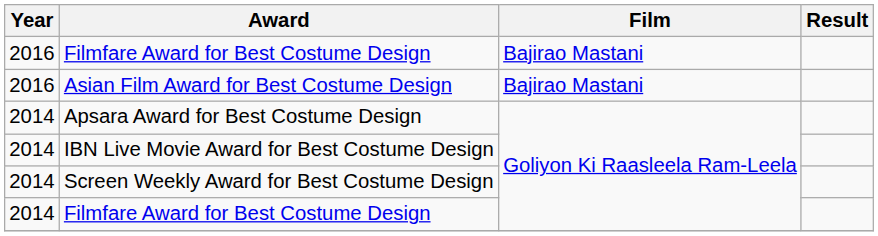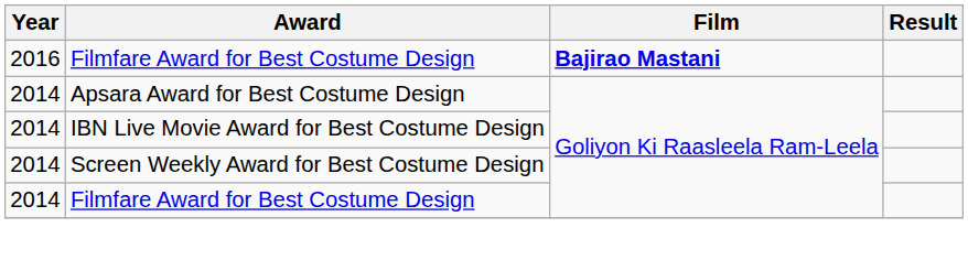2016 / Filmfare Award for Best Costume Design | Film: normal -> bold
- row: 2016 | Asian Film Award for Best Costume Design | Bajirao Mastani
